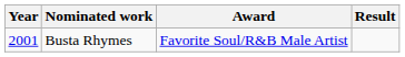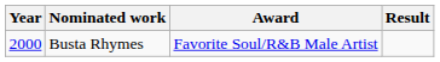Busta Rhymes | Year: 2001 -> 2000
